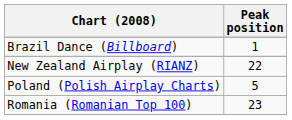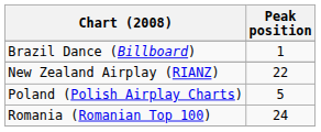Romania (Romanian Top 100) | Peak position: 23 -> 24
